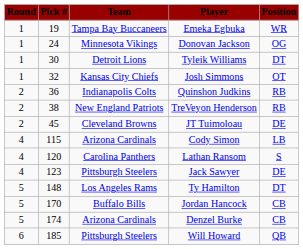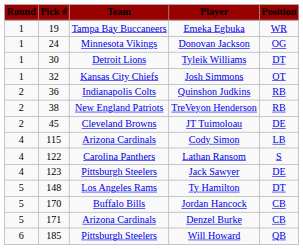Lathan Ransom | Pick #: 120 -> 122
Denzel Burke | Pick #: 174 -> 171
